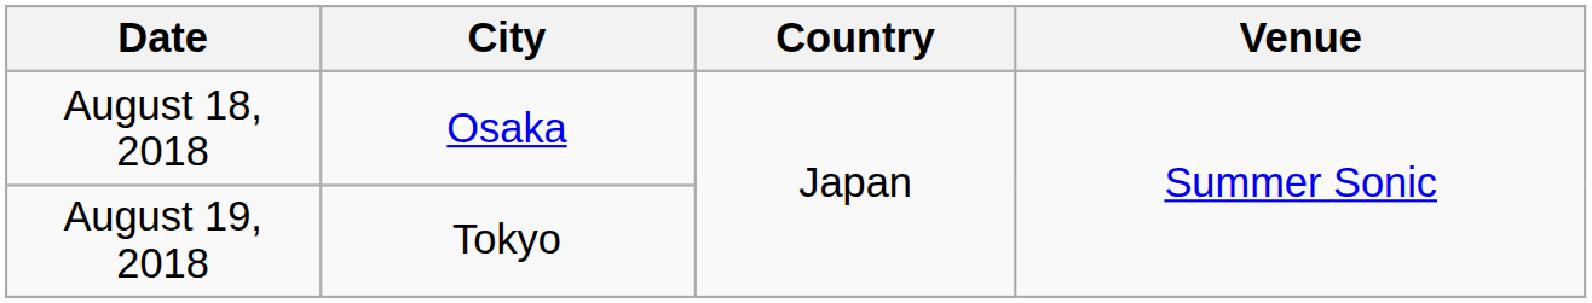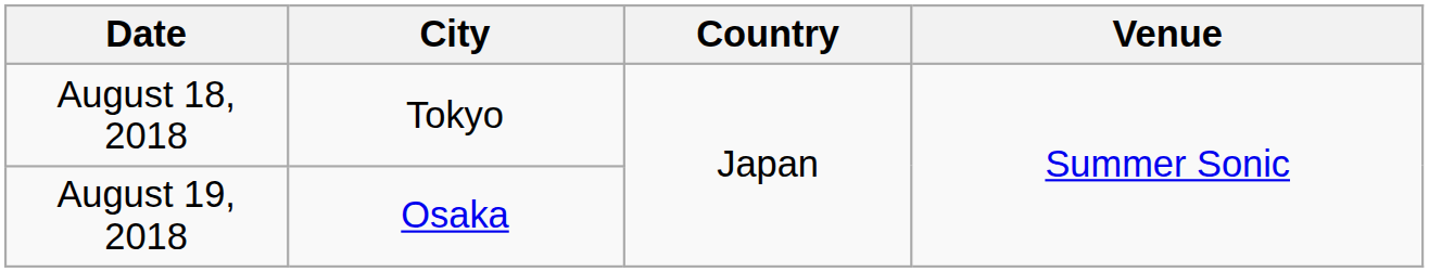August 18, 2018 | City: Osaka -> Tokyo
August 19, 2018 | City: Tokyo -> Osaka
